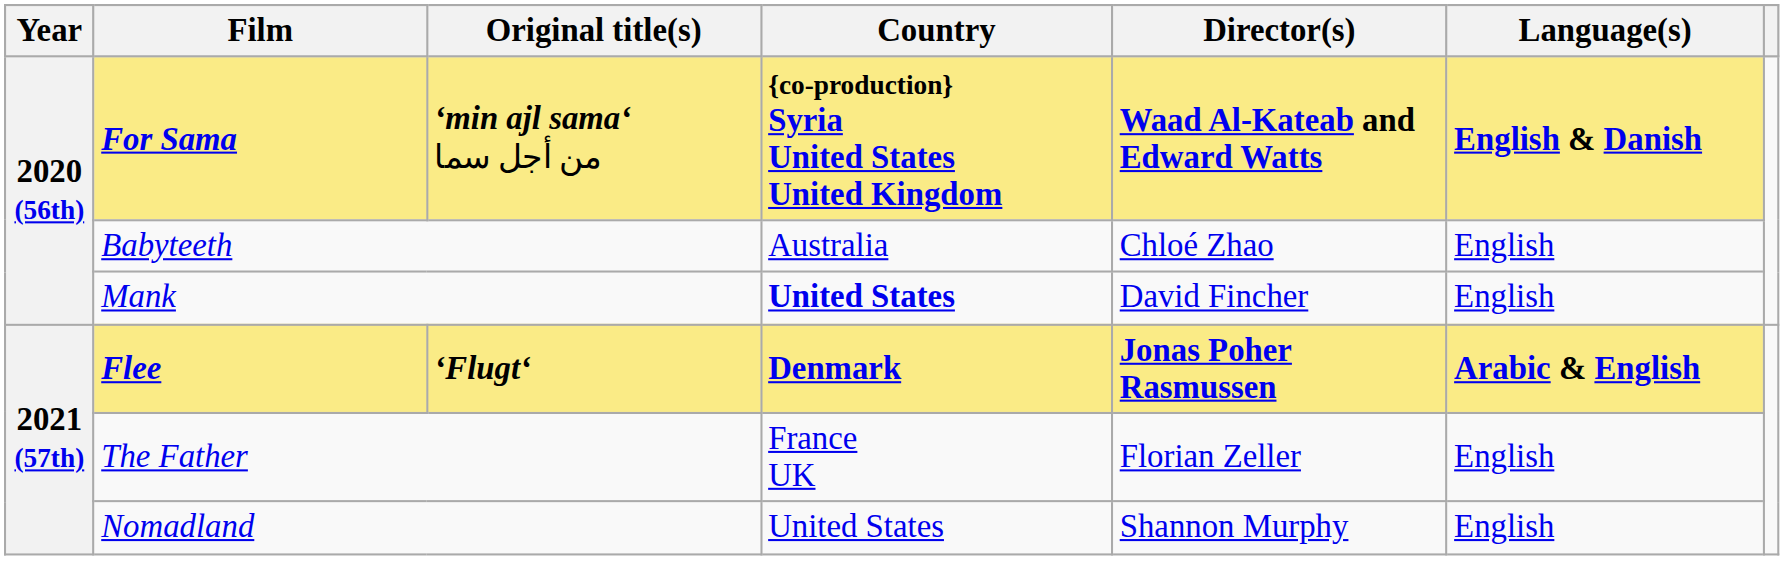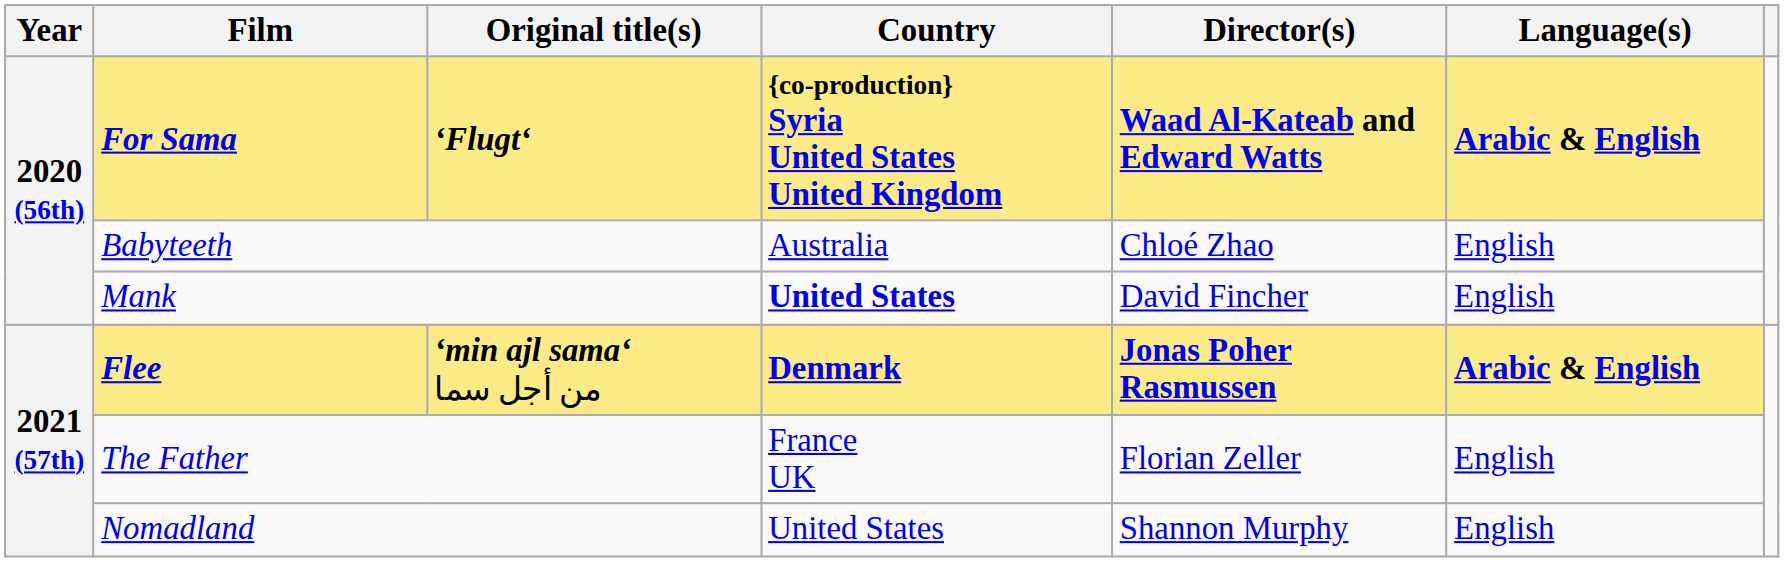For Sama | Original title(s): ‘min ajl sama‘ من أجل سما -> ‘Flugt‘
For Sama | Language(s): English & Danish -> Arabic & English
Flee | Original title(s): ‘Flugt‘ -> ‘min ajl sama‘ من أجل سما
